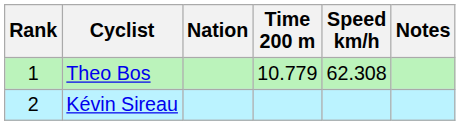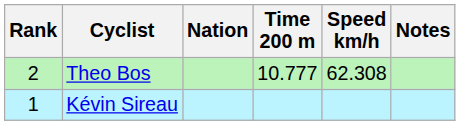Theo Bos | Rank: 1 -> 2
Theo Bos | Time 200 m: 10.779 -> 10.777
Kévin Sireau | Rank: 2 -> 1
